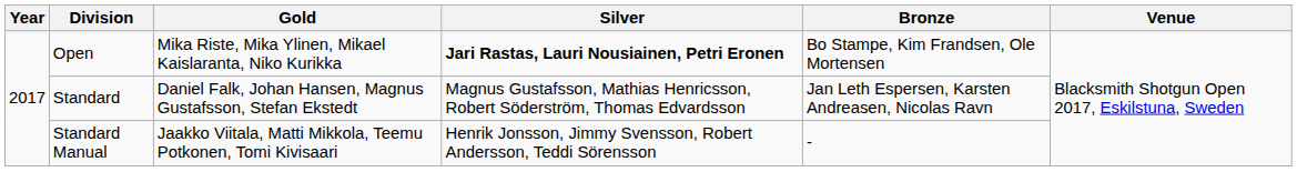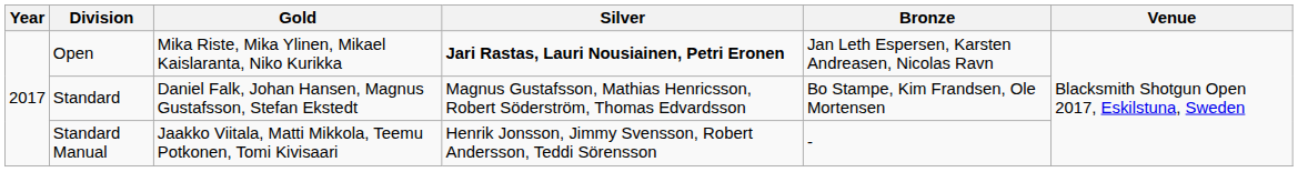Open | Bronze: Bo Stampe, Kim Frandsen, Ole Mortensen -> Jan Leth Espersen, Karsten Andreasen, Nicolas Ravn
Standard | Bronze: Jan Leth Espersen, Karsten Andreasen, Nicolas Ravn -> Bo Stampe, Kim Frandsen, Ole Mortensen
